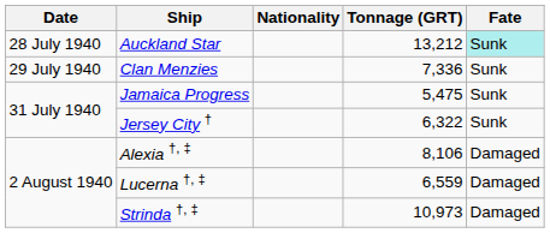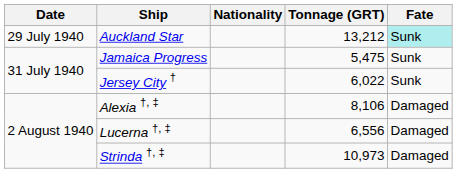Auckland Star | Date: 28 July 1940 -> 29 July 1940
- row: 29 July 1940 | Clan Menzies | 7,336 | Sunk
Jersey City † | Tonnage (GRT): 6,322 -> 6,022
Lucerna †, ‡ | Tonnage (GRT): 6,559 -> 6,556
